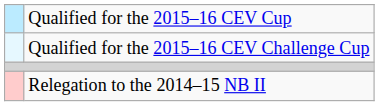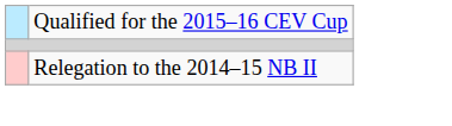- row: Qualified for the 2015–16 CEV Challenge Cup
